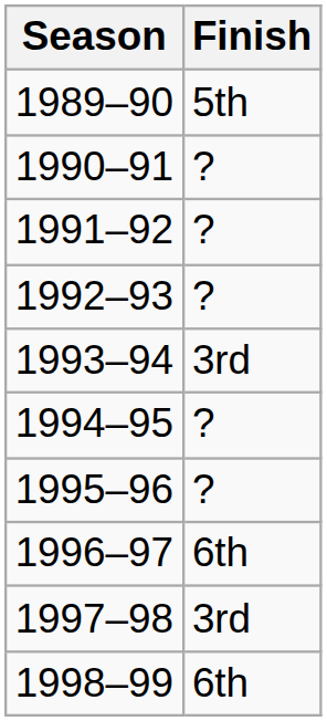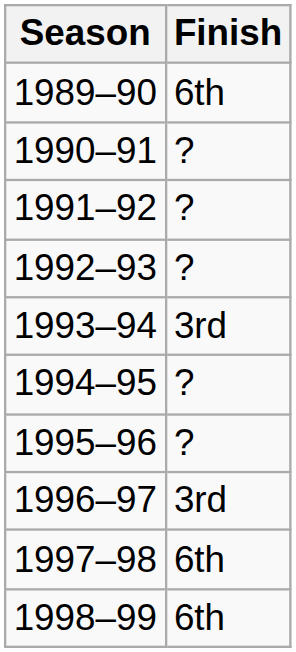1989–90 | Finish: 5th -> 6th
1996–97 | Finish: 6th -> 3rd
1997–98 | Finish: 3rd -> 6th
